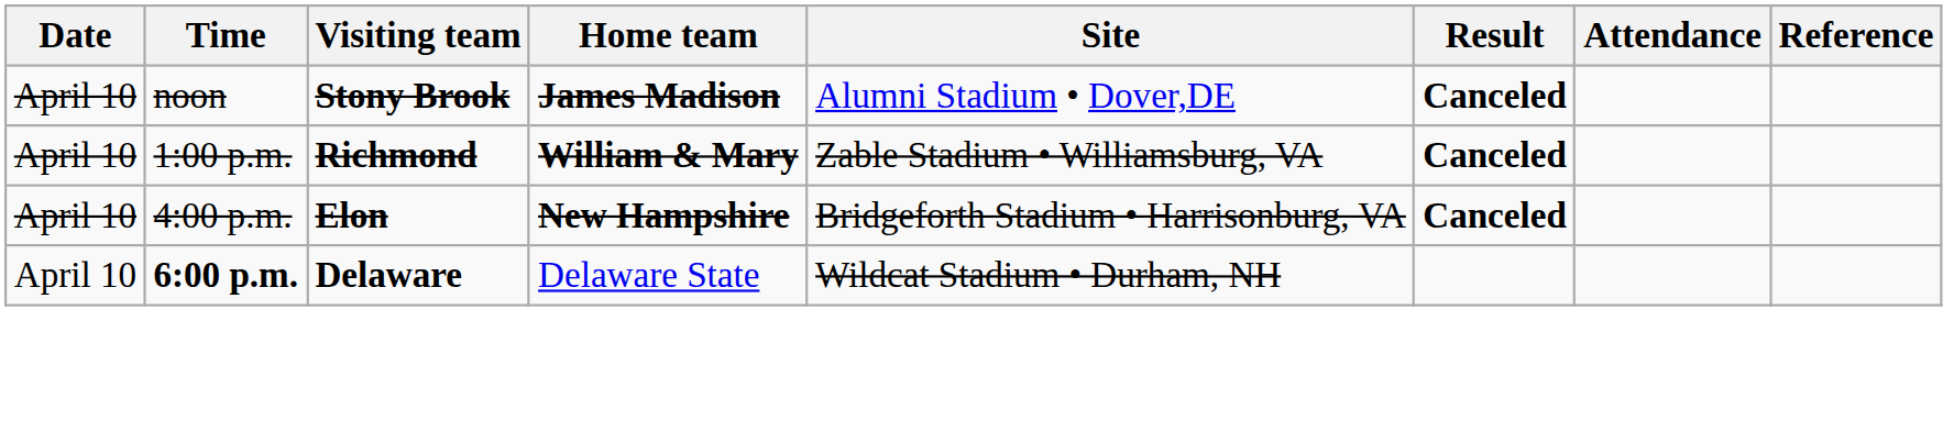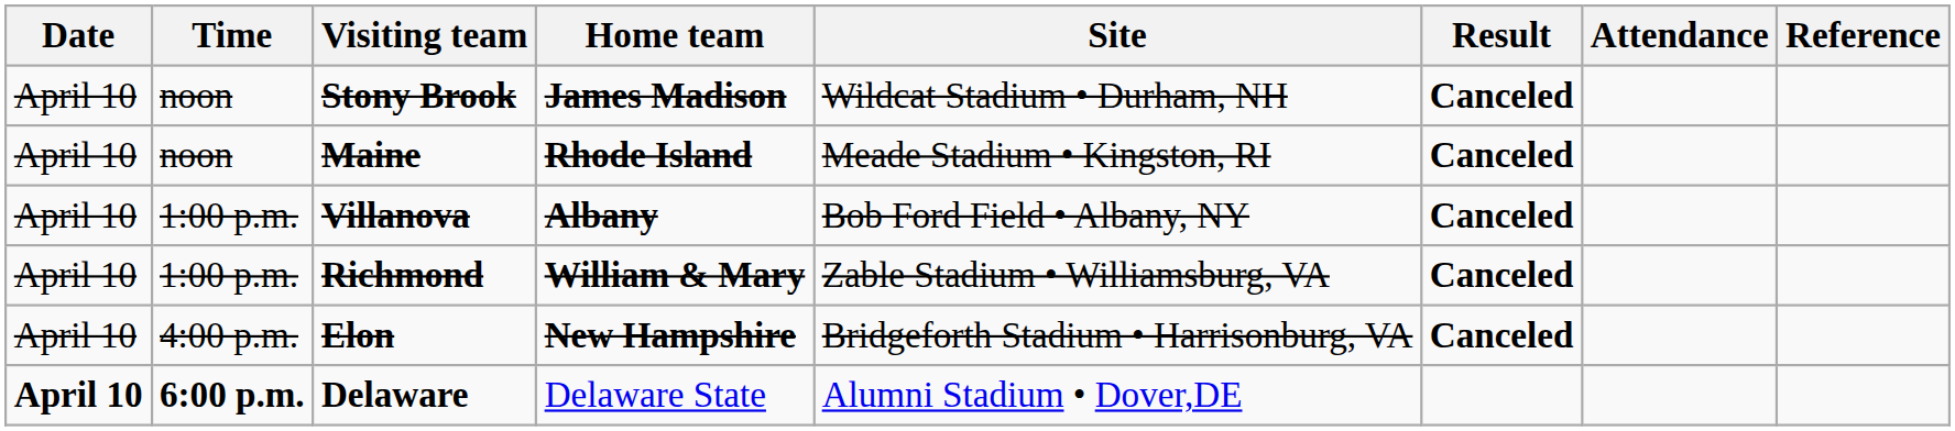Stony Brook | Site: Alumni Stadium • Dover,DE -> Wildcat Stadium • Durham, NH
+ row: April 10 | noon | Maine | Rhode Island | Meade Stadium • Kingston, RI | Canceled
+ row: April 10 | 1:00 p.m. | Villanova | Albany | Bob Ford Field • Albany, NY | Canceled
Delaware | Date: normal -> bold
Delaware | Site: Wildcat Stadium • Durham, NH -> Alumni Stadium • Dover,DE
